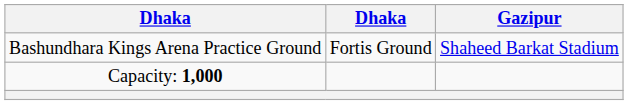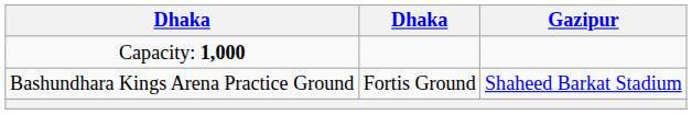rows swapped: Bashundhara Kings Arena Practice Ground <-> Capacity: 1,000
